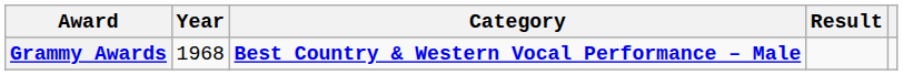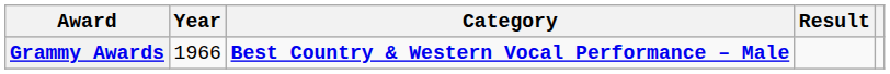Grammy Awards | Year: 1968 -> 1966
